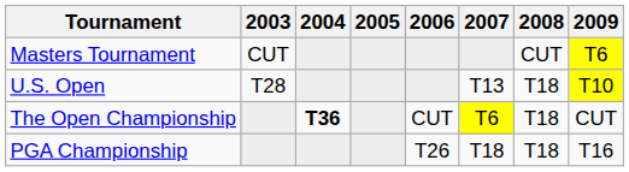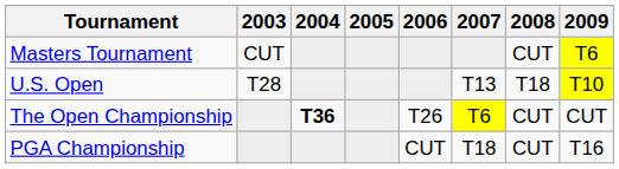The Open Championship | 2006: CUT -> T26
The Open Championship | 2008: T18 -> CUT
PGA Championship | 2006: T26 -> CUT
PGA Championship | 2008: T18 -> CUT
